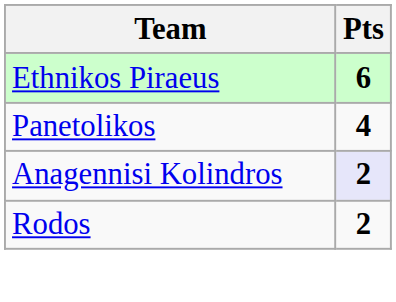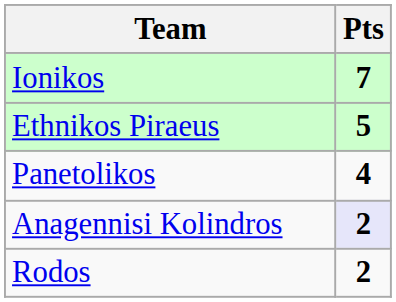+ row: Ionikos | 7
Ethnikos Piraeus | Pts: 6 -> 5
